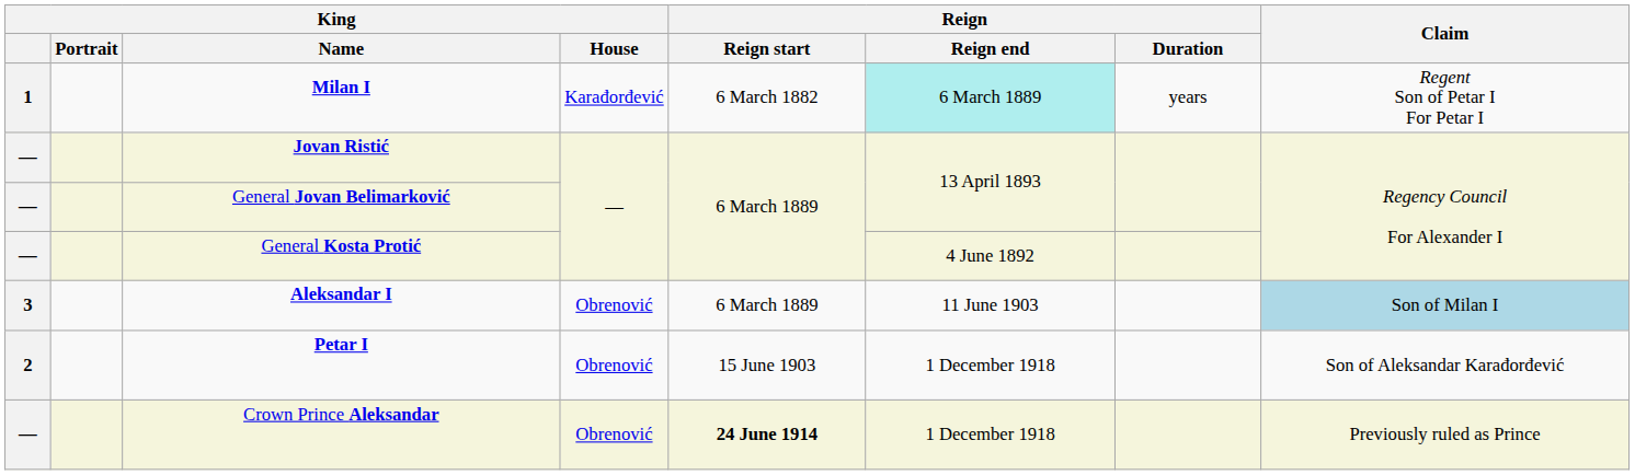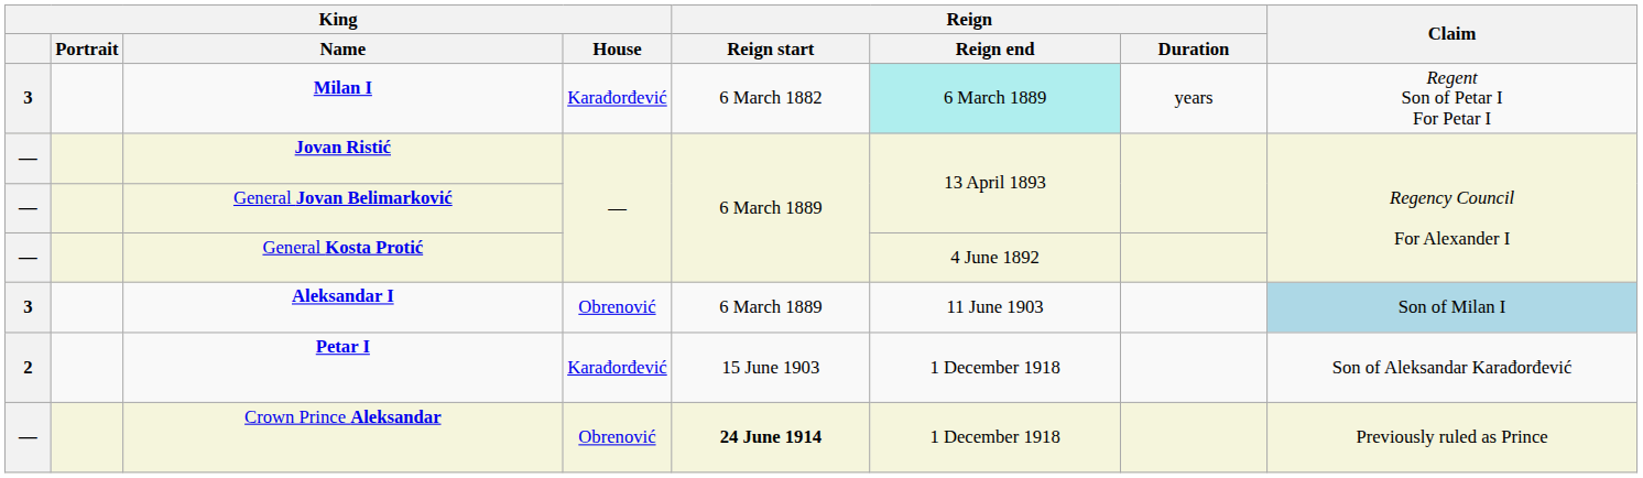Milan I | King: 1 -> 3
Petar I | King / House: Obrenović -> Karađorđević
